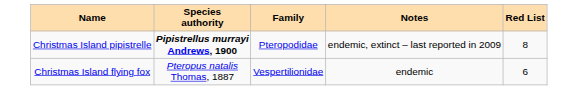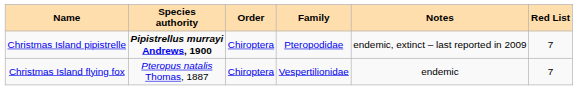+ column: Order | Chiroptera | Chiroptera
Christmas Island pipistrelle | Red List: 8 -> 7
Christmas Island flying fox | Red List: 6 -> 7
